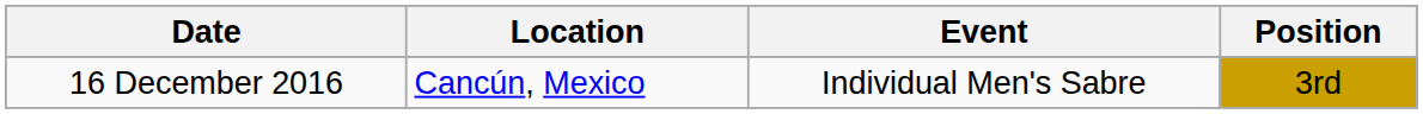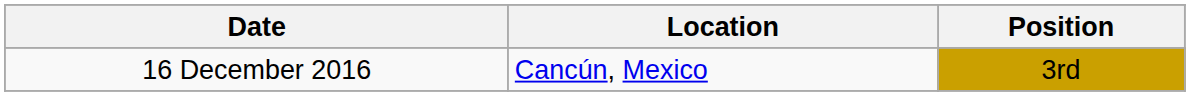- column: Event | Individual Men's Sabre
